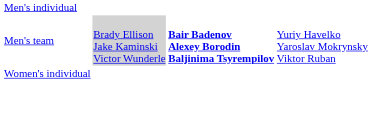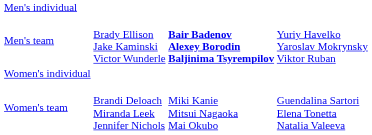Men's team | column 2: lightgrey background -> no background
+ row: Women's team | Brandi Deloach Miranda Leek Jennifer Nichols | Miki Kanie Mitsui Nagaoka Mai Okubo | Guendalina Sartori Elena Tonetta Natalia Valeeva
